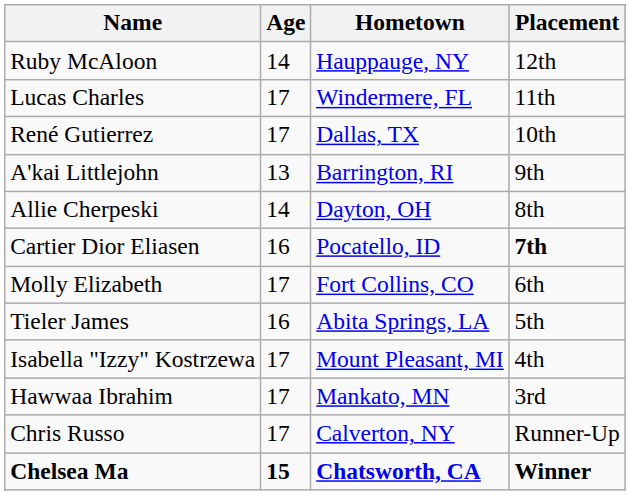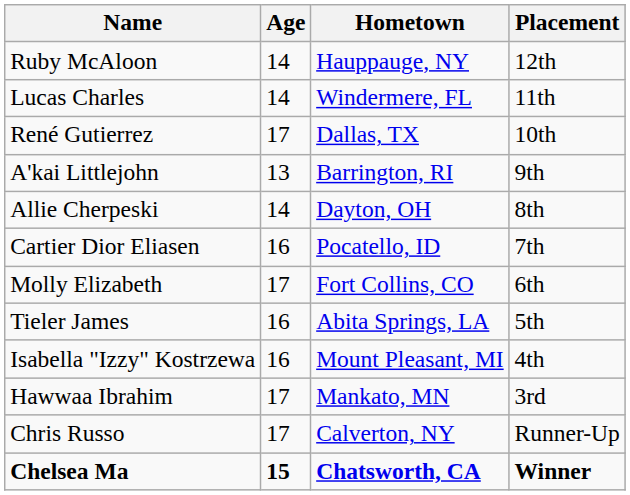Lucas Charles | Age: 17 -> 14
Cartier Dior Eliasen | Placement: bold -> normal
Isabella "Izzy" Kostrzewa | Age: 17 -> 16
